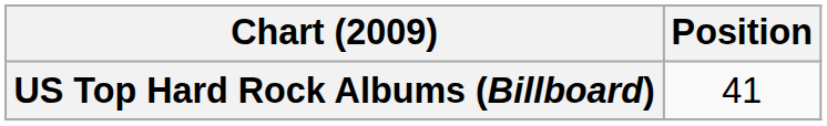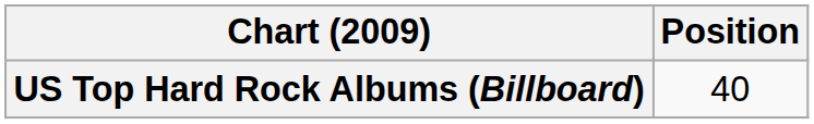US Top Hard Rock Albums (Billboard) | Position: 41 -> 40
